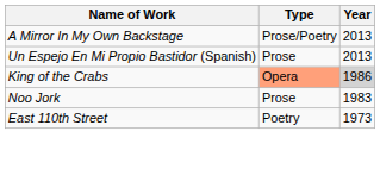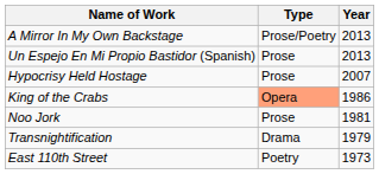+ row: Hypocrisy Held Hostage | Prose | 2007
King of the Crabs | Year: lightgrey background -> no background
Noo Jork | Year: 1983 -> 1981
+ row: Transnightification | Drama | 1979
